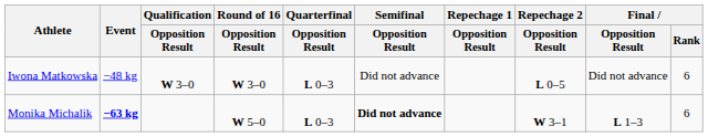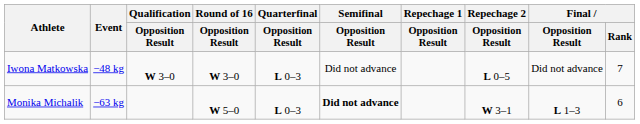Iwona Matkowska | Final / Rank: 6 -> 7
Monika Michalik | Event: bold -> normal
